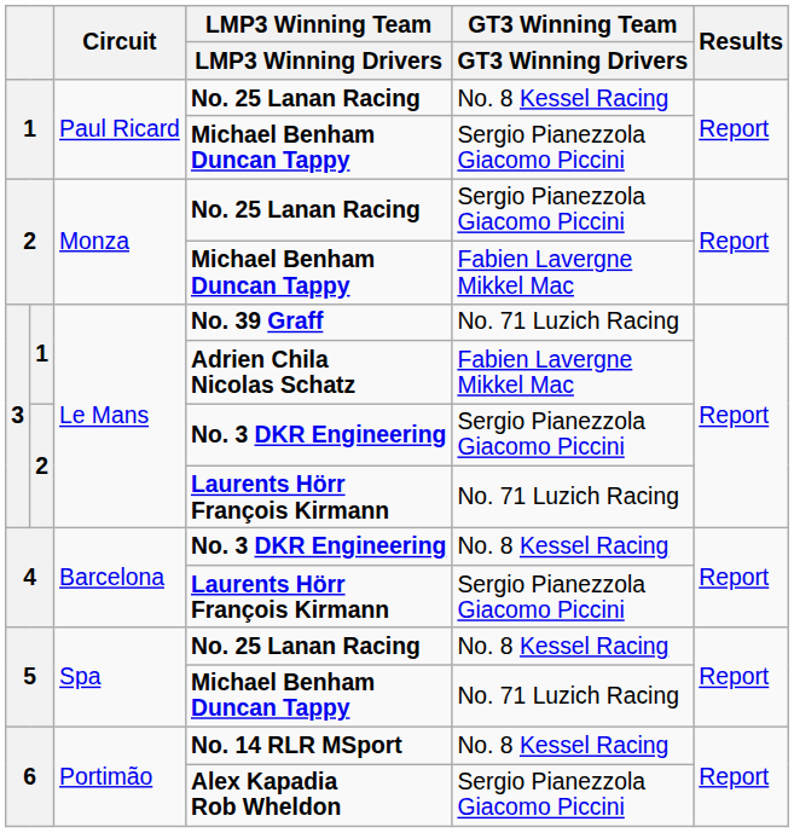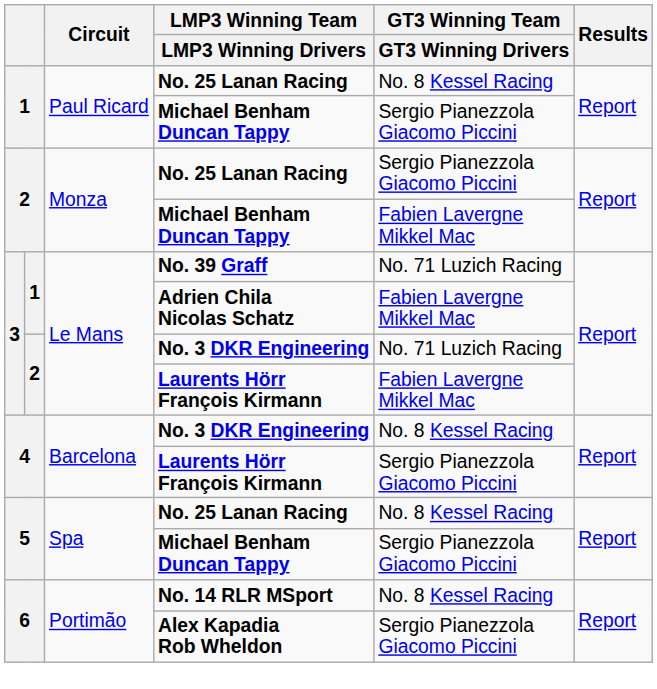3 / No. 3 DKR Engineering | GT3 Winning Team / GT3 Winning Drivers: Sergio Pianezzola Giacomo Piccini -> No. 71 Luzich Racing
3 / Laurents Hörr François Kirmann | GT3 Winning Team / GT3 Winning Drivers: No. 71 Luzich Racing -> Fabien Lavergne Mikkel Mac
5 / Michael Benham Duncan Tappy | GT3 Winning Team / GT3 Winning Drivers: No. 71 Luzich Racing -> Sergio Pianezzola Giacomo Piccini
